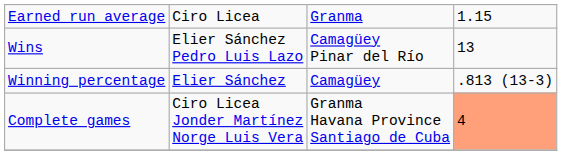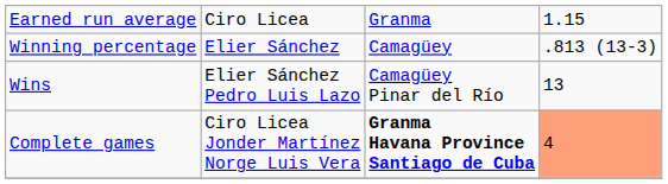rows swapped: Winning percentage <-> Wins
Complete games | column 3: normal -> bold
